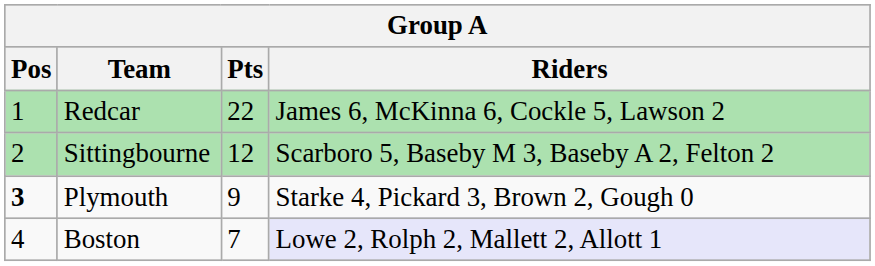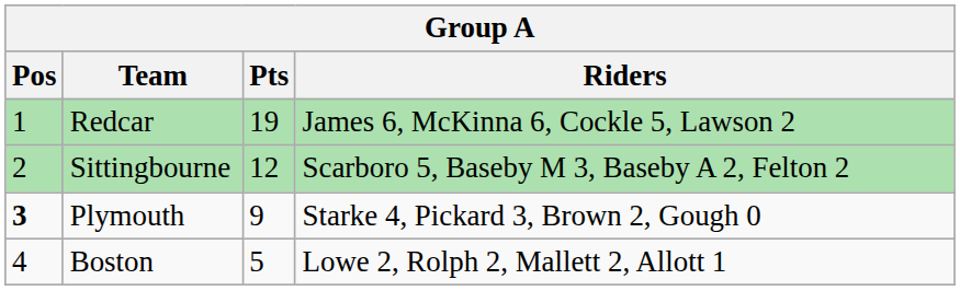Redcar | Pts: 22 -> 19
Boston | Pts: 7 -> 5
Boston | Riders: lavender background -> no background
